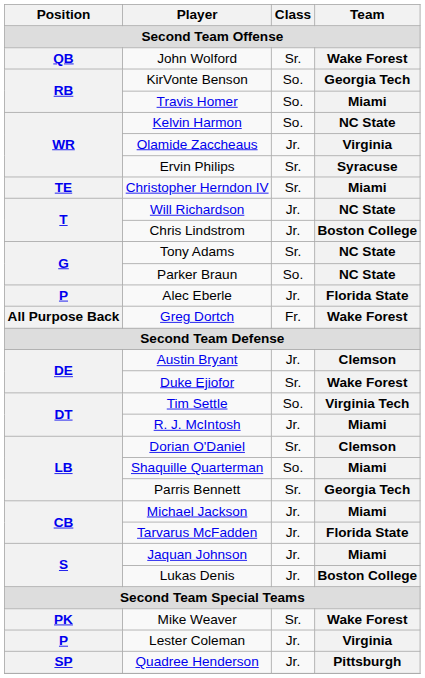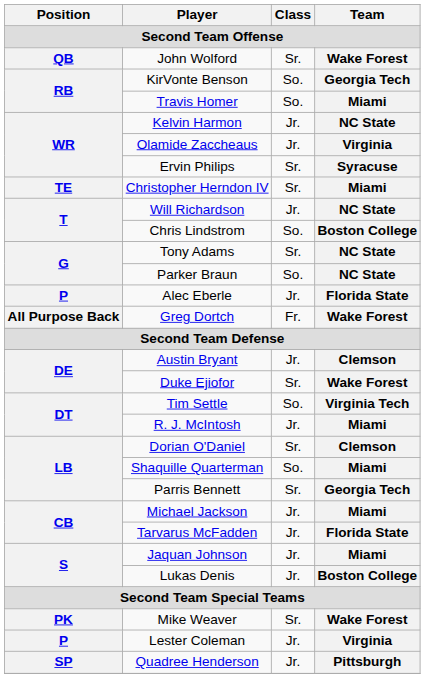Kelvin Harmon | Class: So. -> Jr.
Chris Lindstrom | Class: Jr. -> So.
